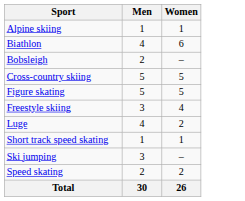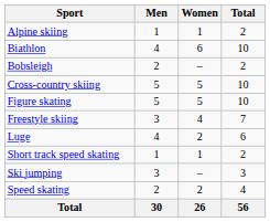+ column: Total | 2 | 10 | 2 | 10 | 10 | 7 | 6 | 2 | 3 | 4 | 56
